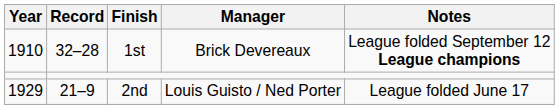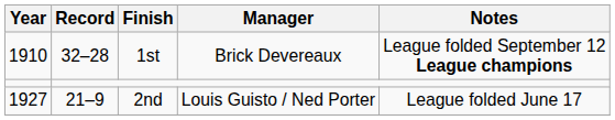2nd | Year: 1929 -> 1927
